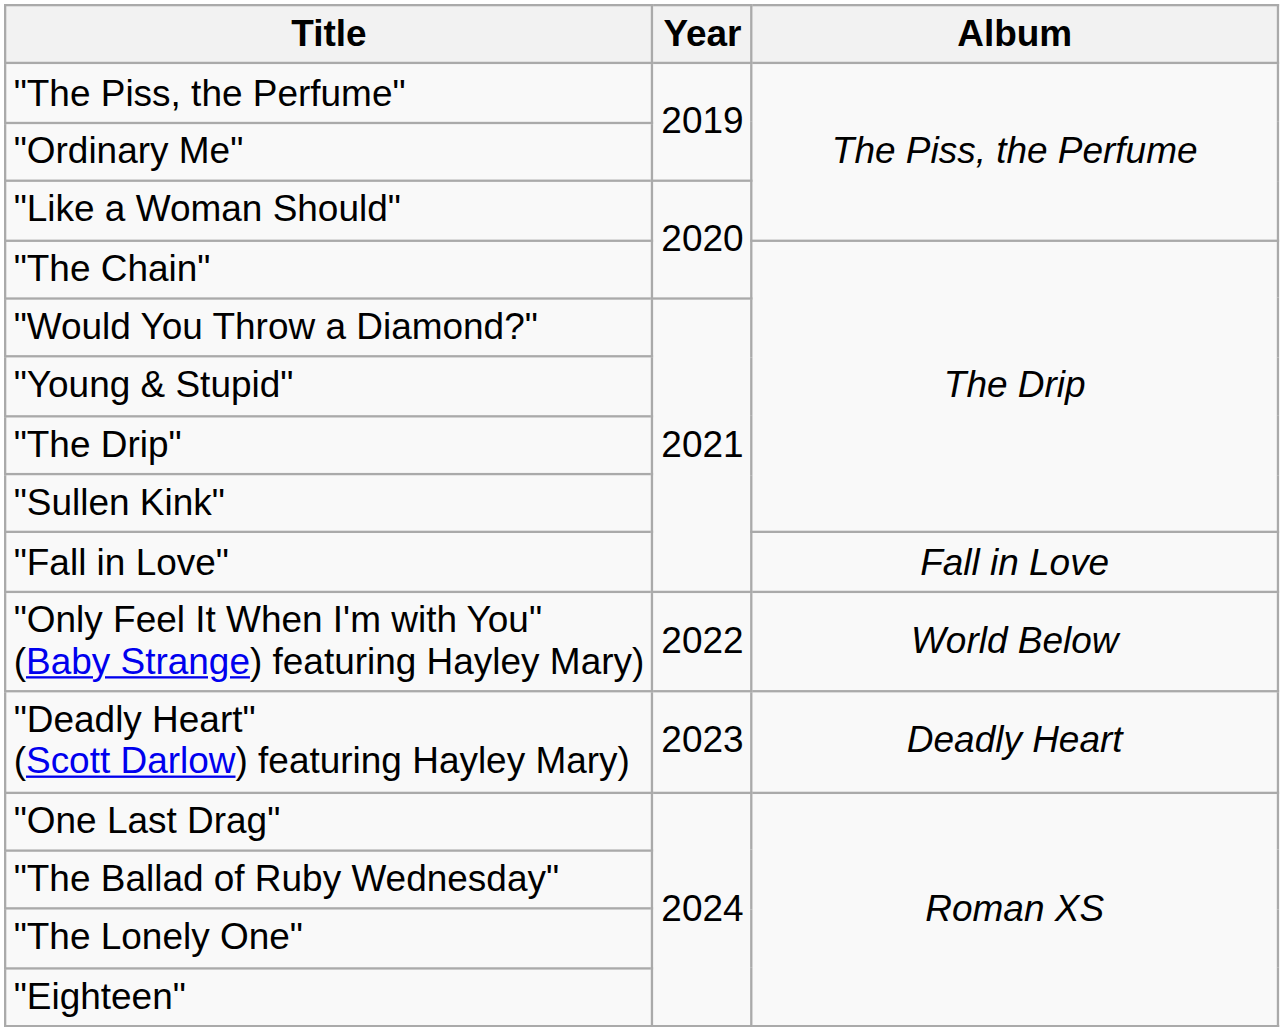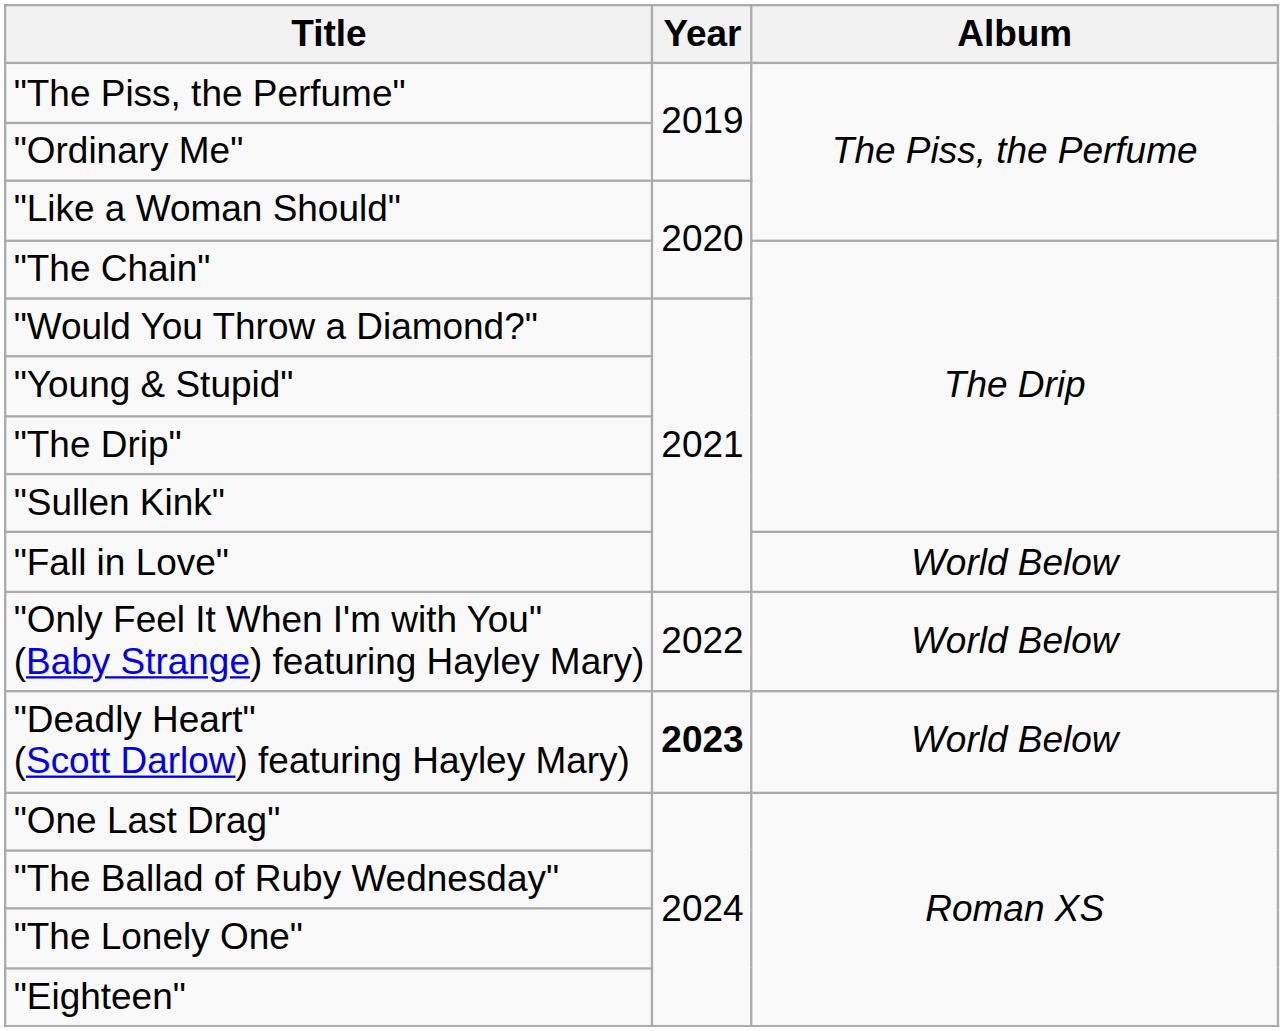"Fall in Love" | Album: Fall in Love -> World Below
"Deadly Heart" (Scott Darlow) featuring Hayley Mary) | Year: normal -> bold
"Deadly Heart" (Scott Darlow) featuring Hayley Mary) | Album: Deadly Heart -> World Below
